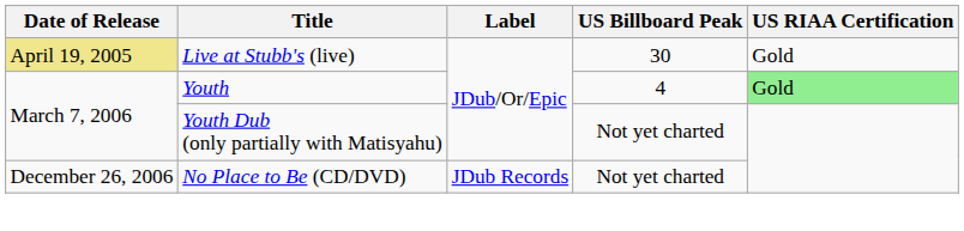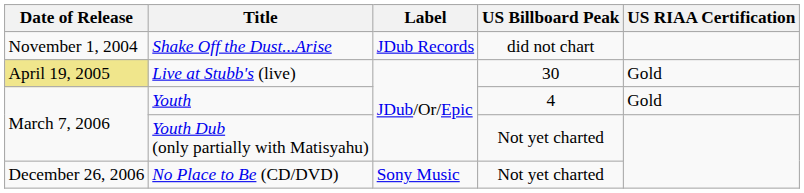+ row: November 1, 2004 | Shake Off the Dust...Arise | JDub Records | did not chart
Youth | US RIAA Certification: lightgreen background -> no background
No Place to Be (CD/DVD) | Label: JDub Records -> Sony Music
